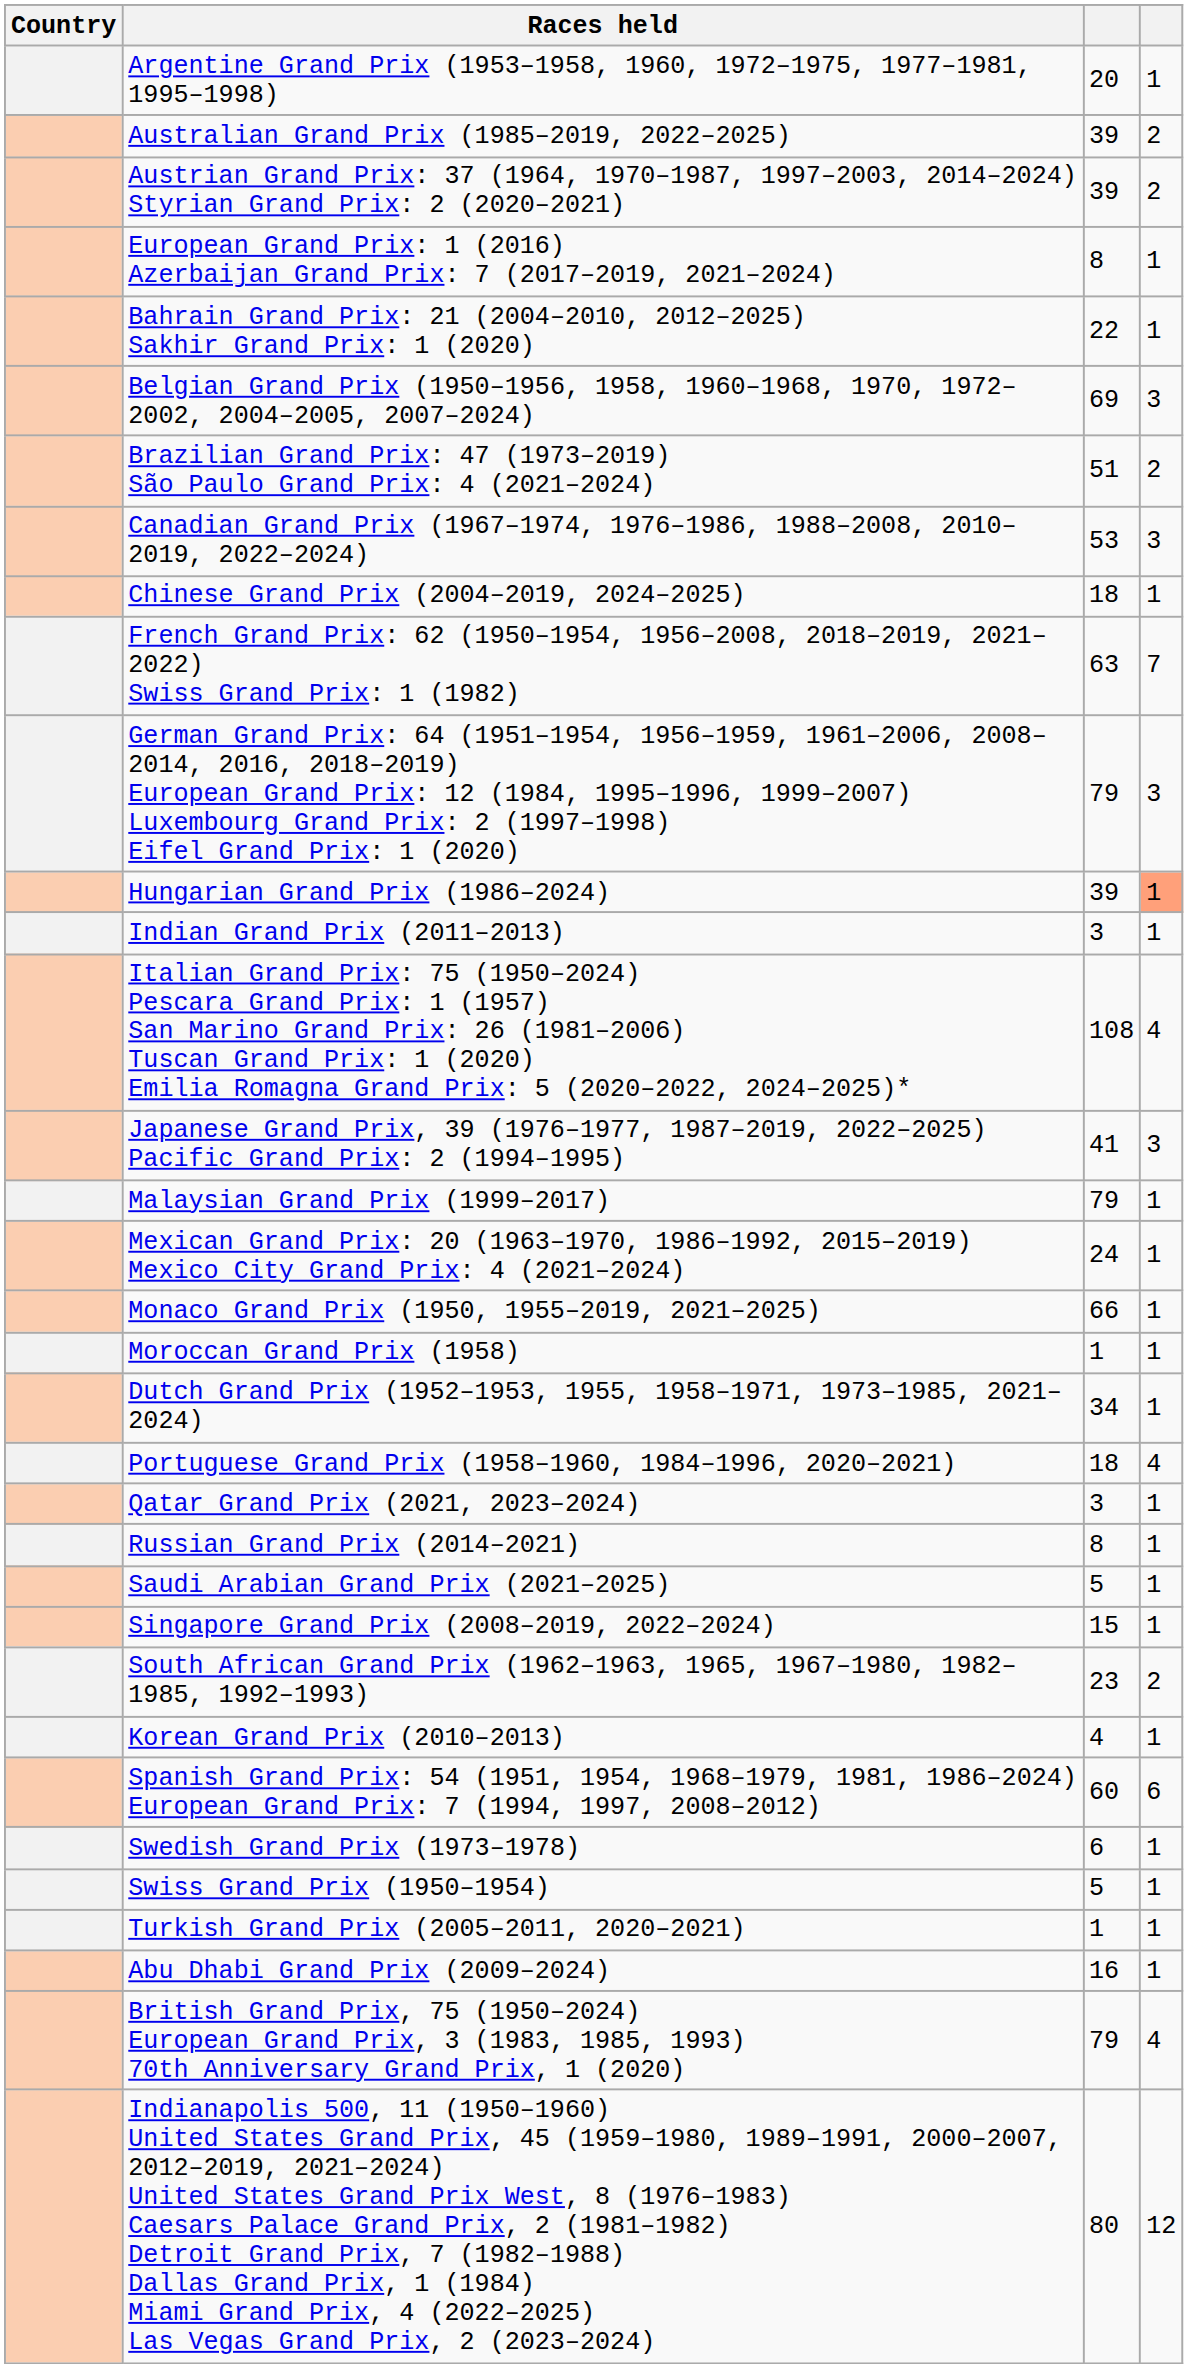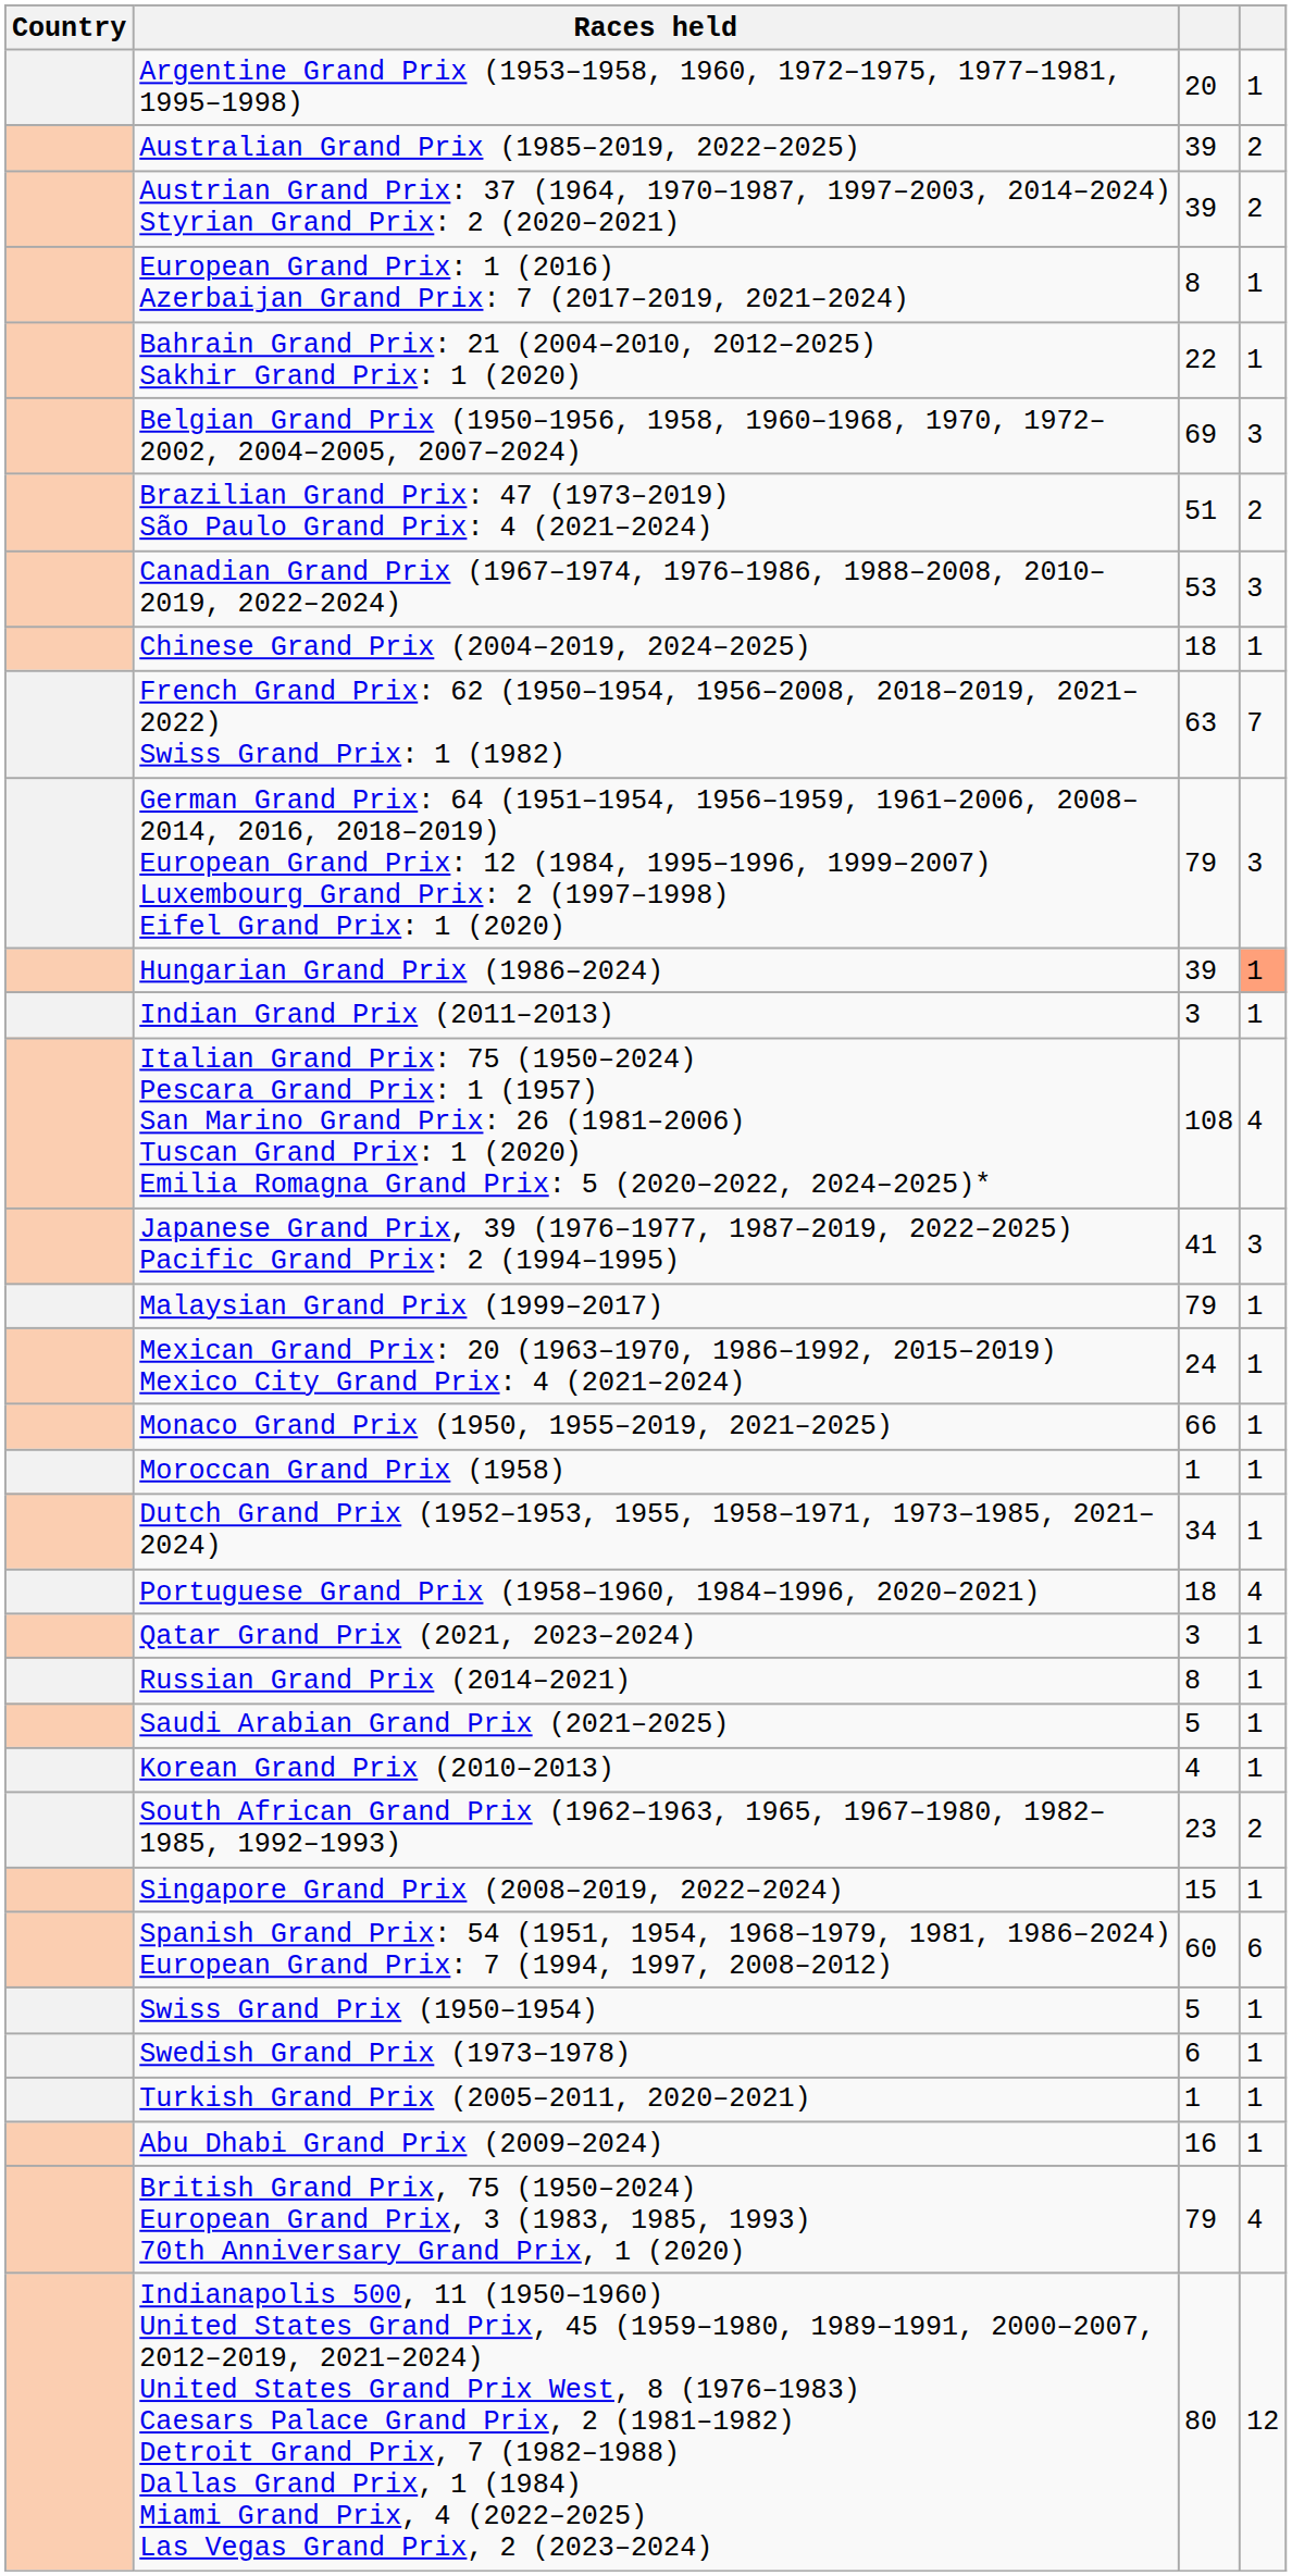rows swapped: Singapore Grand Prix (2008–2019, 2022–2024) <-> Korean Grand Prix (2010–2013)
rows swapped: Swedish Grand Prix (1973–1978) <-> Swiss Grand Prix (1950–1954)
